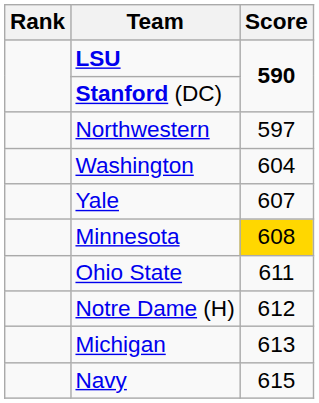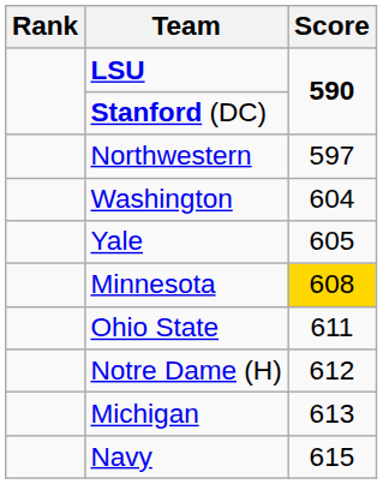Yale | Score: 607 -> 605
